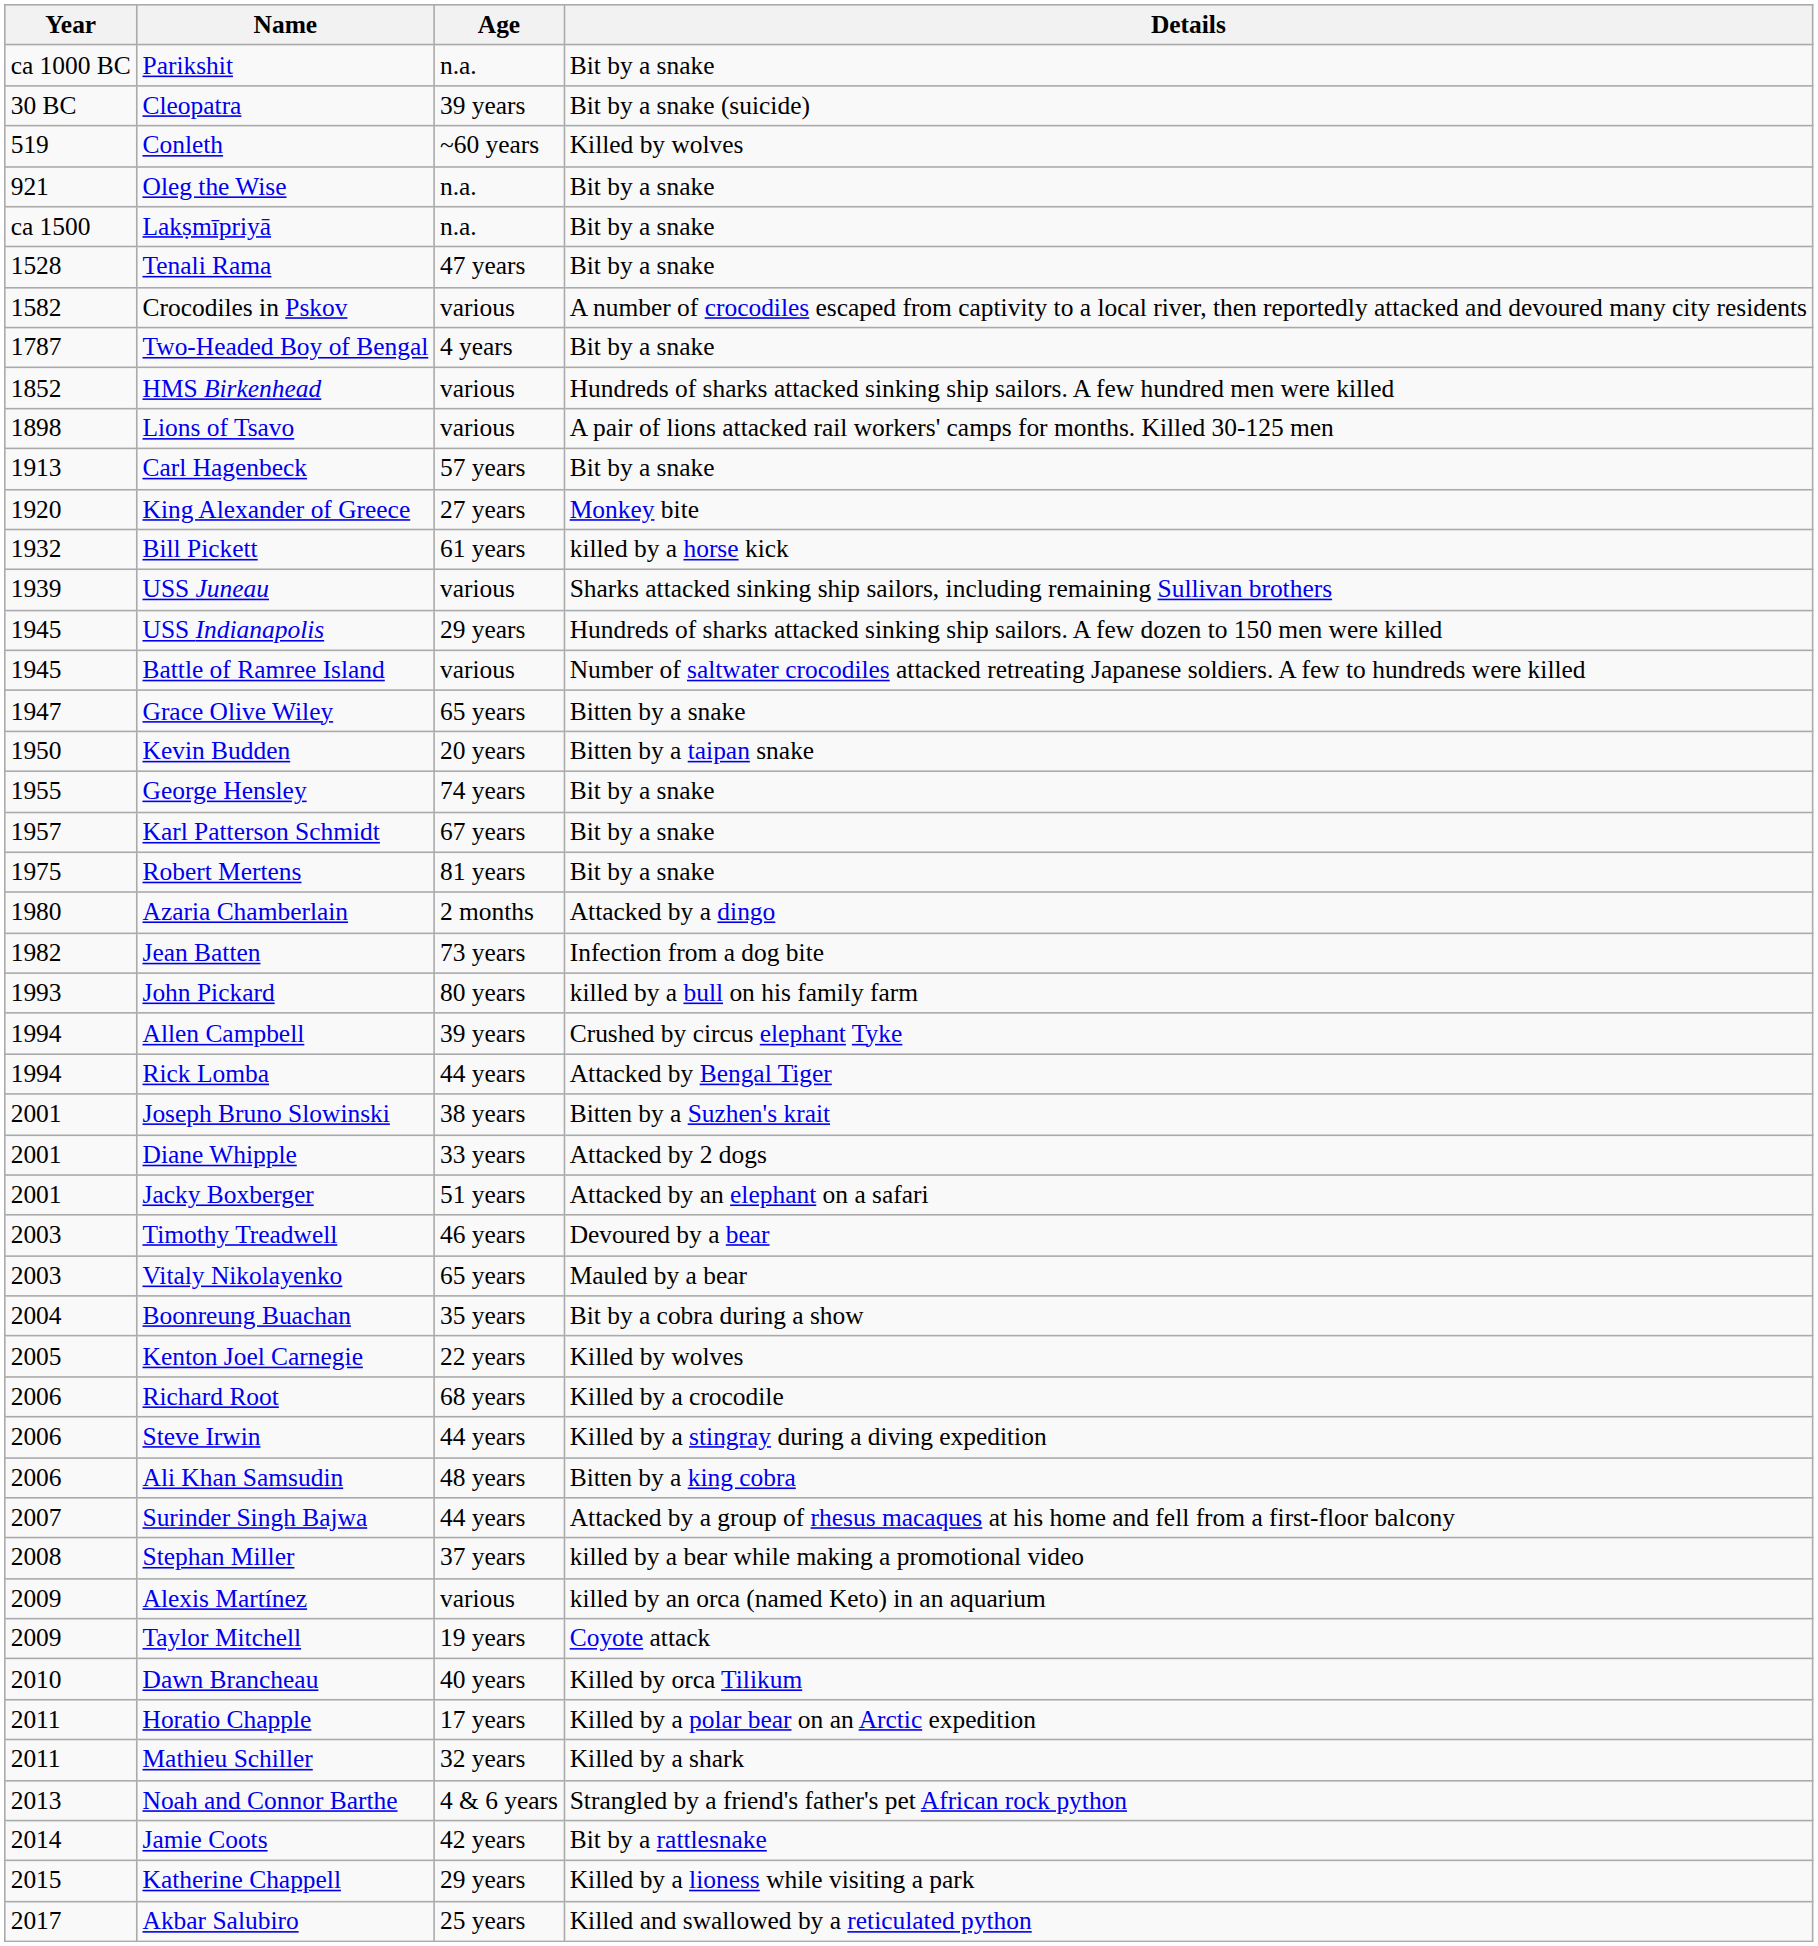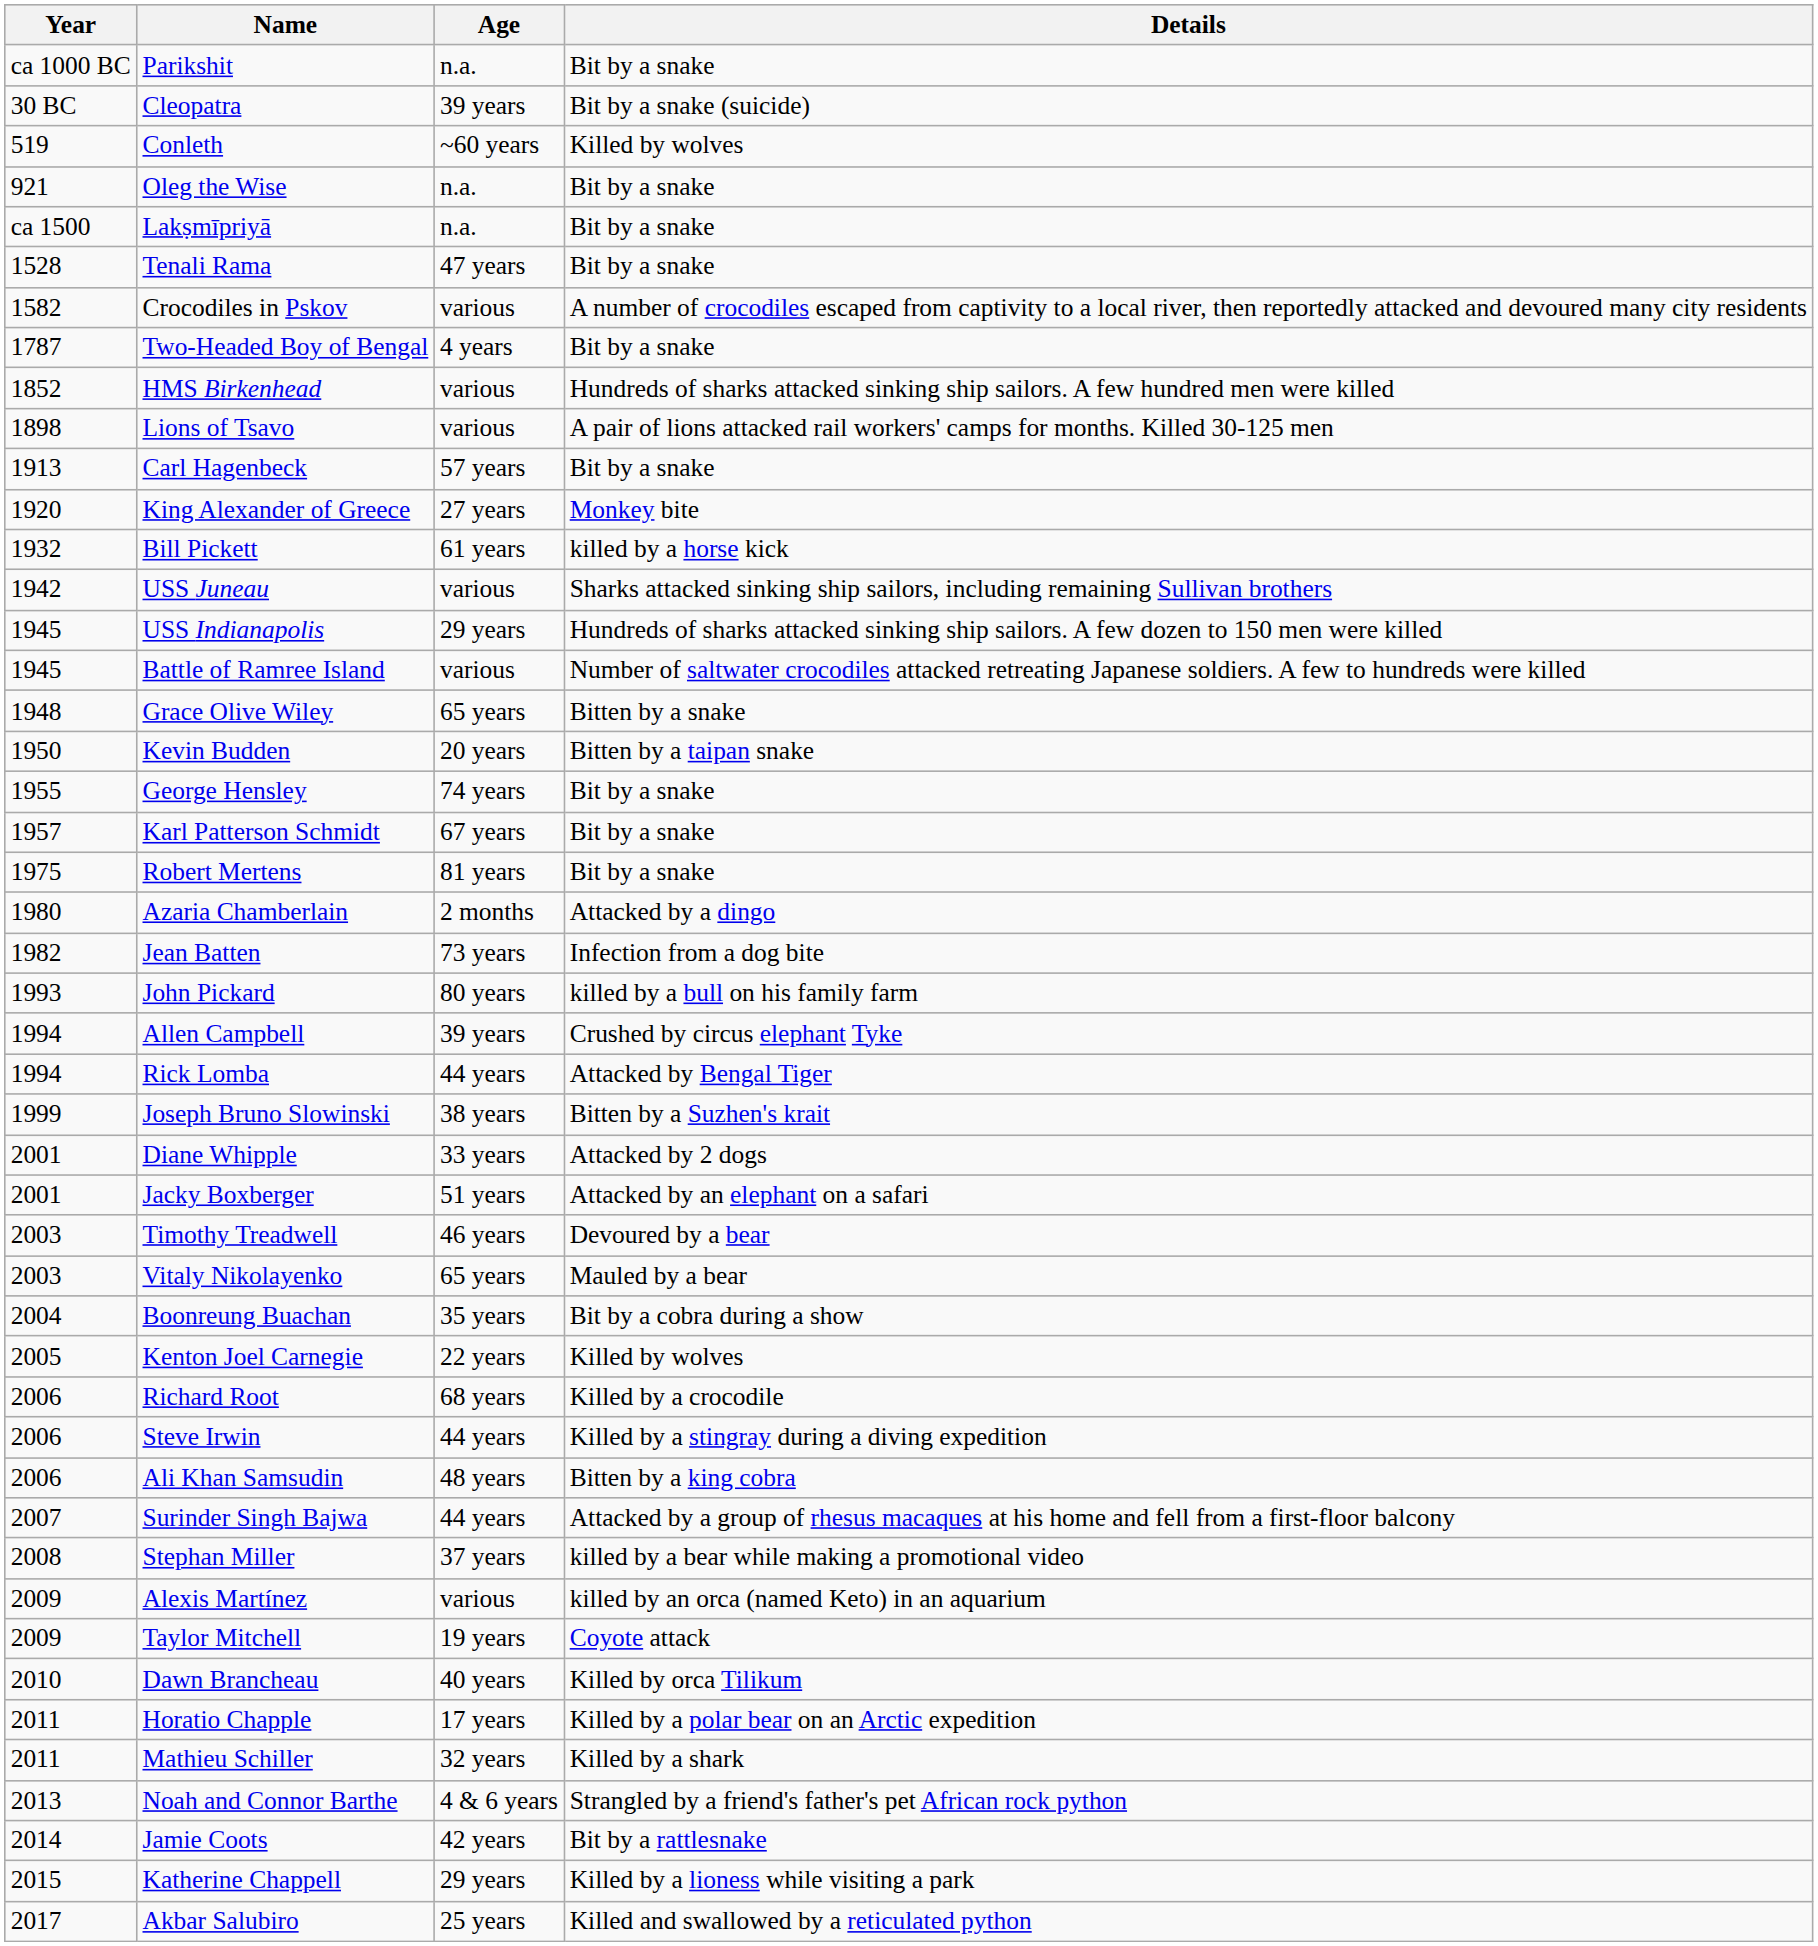USS Juneau | Year: 1939 -> 1942
Grace Olive Wiley | Year: 1947 -> 1948
Joseph Bruno Slowinski | Year: 2001 -> 1999
